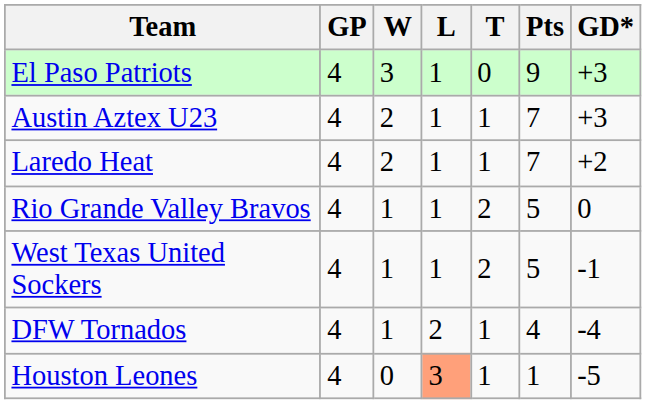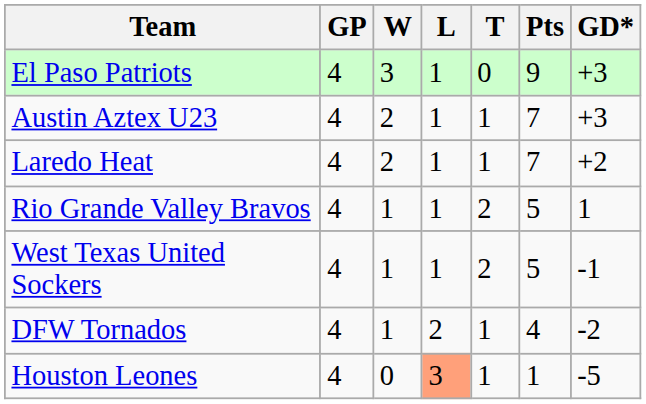Rio Grande Valley Bravos | GD*: 0 -> 1
DFW Tornados | GD*: -4 -> -2
